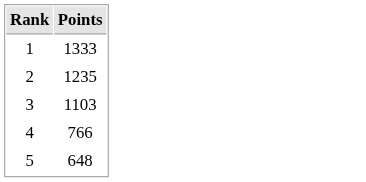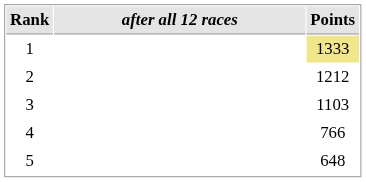+ column: after all 12 races
1 | Points: no background -> khaki background
2 | Points: 1235 -> 1212
